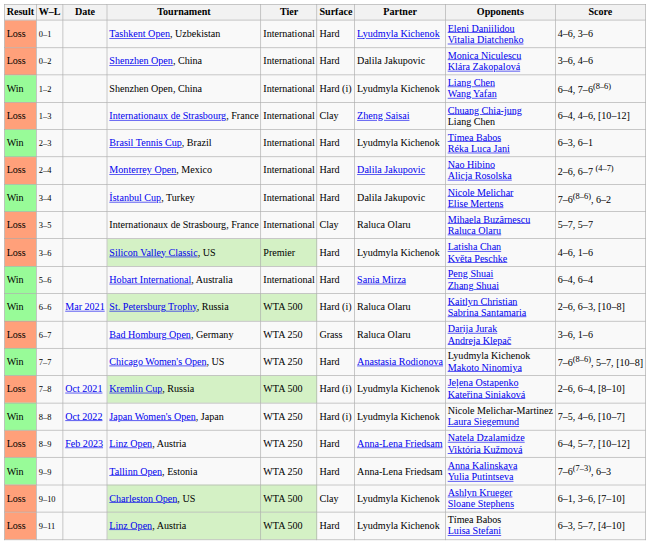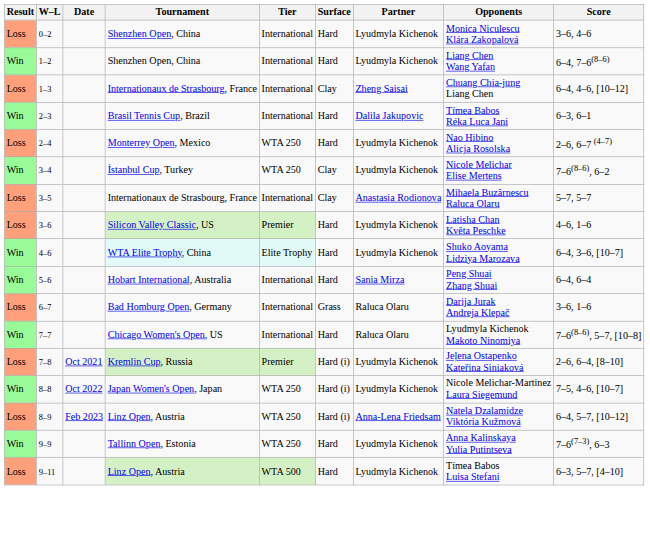- row: Loss | 0–1 | Tashkent Open, Uzbekistan | International | Hard | Lyudmyla Kichenok | Eleni Daniilidou Vitalia Diatchenko | 4–6, 3–6
0–2 | Partner: Dalila Jakupovic -> Lyudmyla Kichenok
1–2 | Surface: Hard (i) -> Hard
2–3 | Partner: Lyudmyla Kichenok -> Dalila Jakupovic
2–4 | Tier: International -> WTA 250
2–4 | Partner: Dalila Jakupovic -> Lyudmyla Kichenok
3–4 | Tier: International -> WTA 250
3–4 | Surface: Hard -> Clay
3–4 | Partner: Dalila Jakupovic -> Lyudmyla Kichenok
3–5 | Partner: Raluca Olaru -> Anastasia Rodionova
+ row: Win | 4–6 | WTA Elite Trophy, China | Elite Trophy | Hard | Lyudmyla Kichenok | Shuko Aoyama Lidziya Marozava | 6–4, 3–6, [10–7]
- row: Win | 6–6 | Mar 2021 | St. Petersburg Trophy, Russia | WTA 500 | Hard (i) | Raluca Olaru | Kaitlyn Christian Sabrina Santamaria | 2–6, 6–3, [10–8]
6–7 | Tier: WTA 250 -> International
7–7 | Tier: WTA 250 -> International
7–7 | Partner: Anastasia Rodionova -> Raluca Olaru
7–8 | Tier: WTA 500 -> Premier
8–9 | Surface: Hard -> Hard (i)
9–9 | Partner: Anna-Lena Friedsam -> Lyudmyla Kichenok
- row: Loss | 9–10 | Charleston Open, US | WTA 500 | Clay | Lyudmyla Kichenok | Ashlyn Krueger Sloane Stephens | 6–1, 3–6, [7–10]
